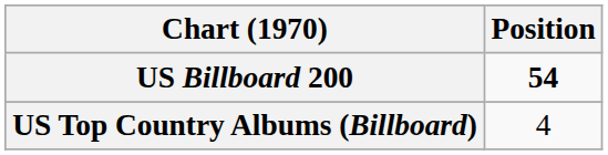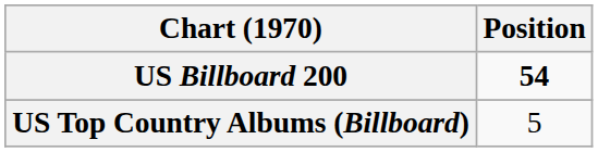US Top Country Albums (Billboard) | Position: 4 -> 5
